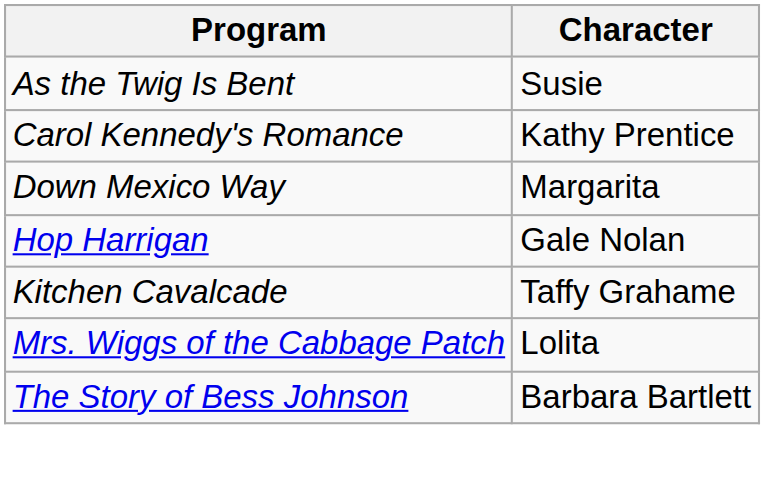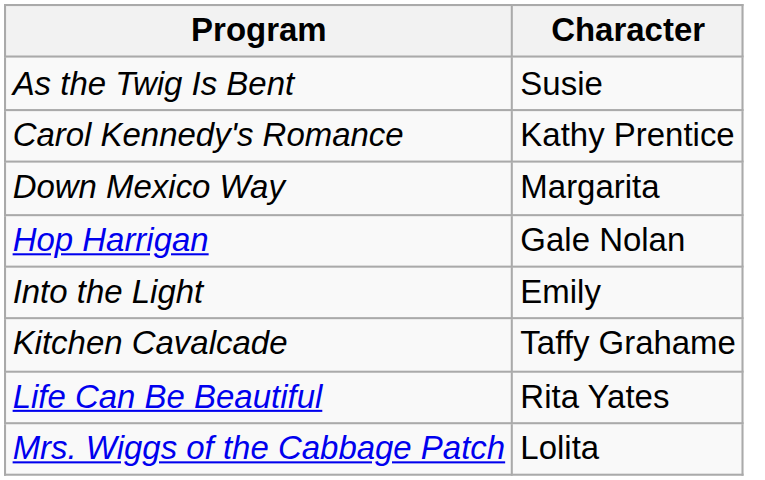+ row: Into the Light | Emily
+ row: Life Can Be Beautiful | Rita Yates
- row: The Story of Bess Johnson | Barbara Bartlett
